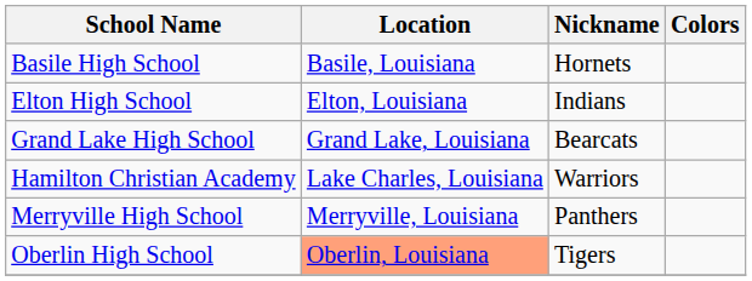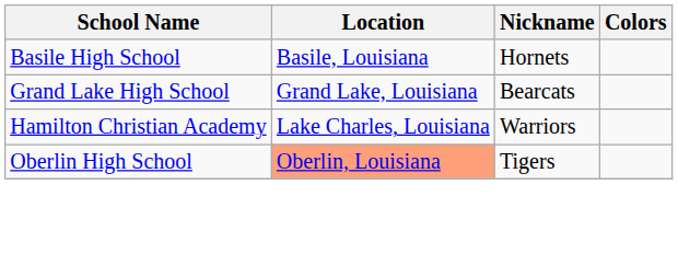- row: Elton High School | Elton, Louisiana | Indians
- row: Merryville High School | Merryville, Louisiana | Panthers
